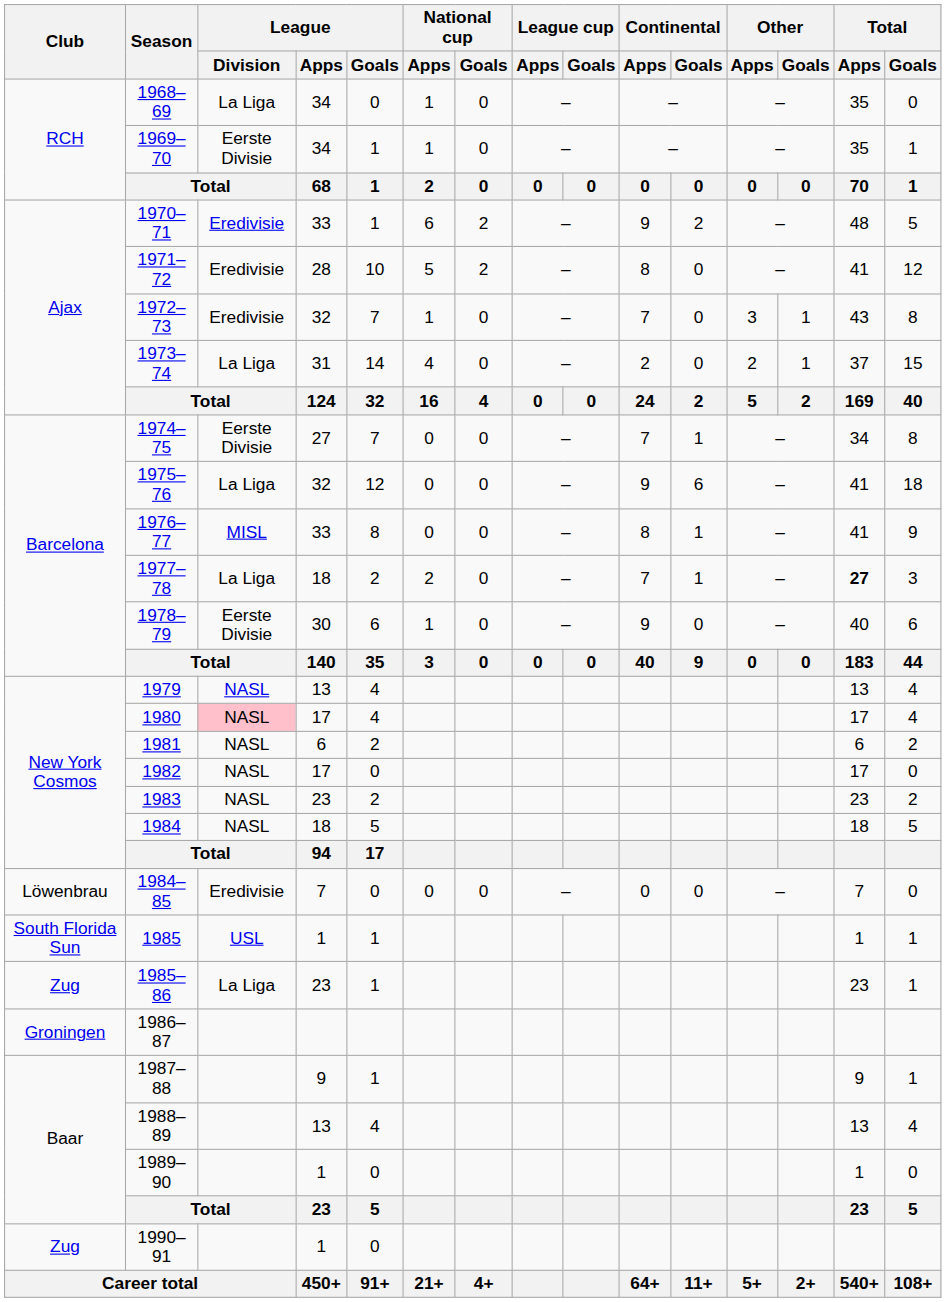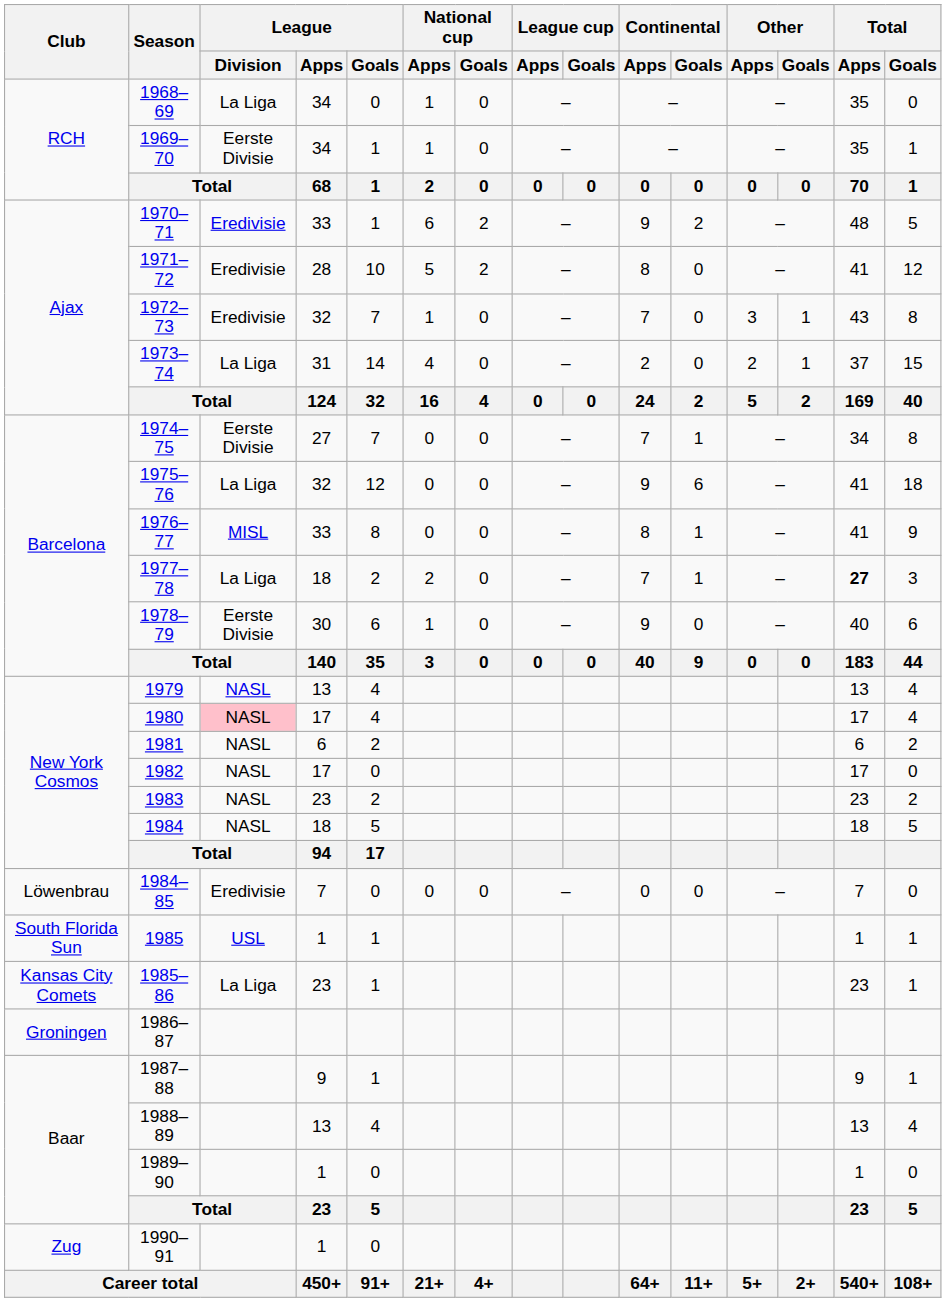1985–86 | Club: Zug -> Kansas City Comets
